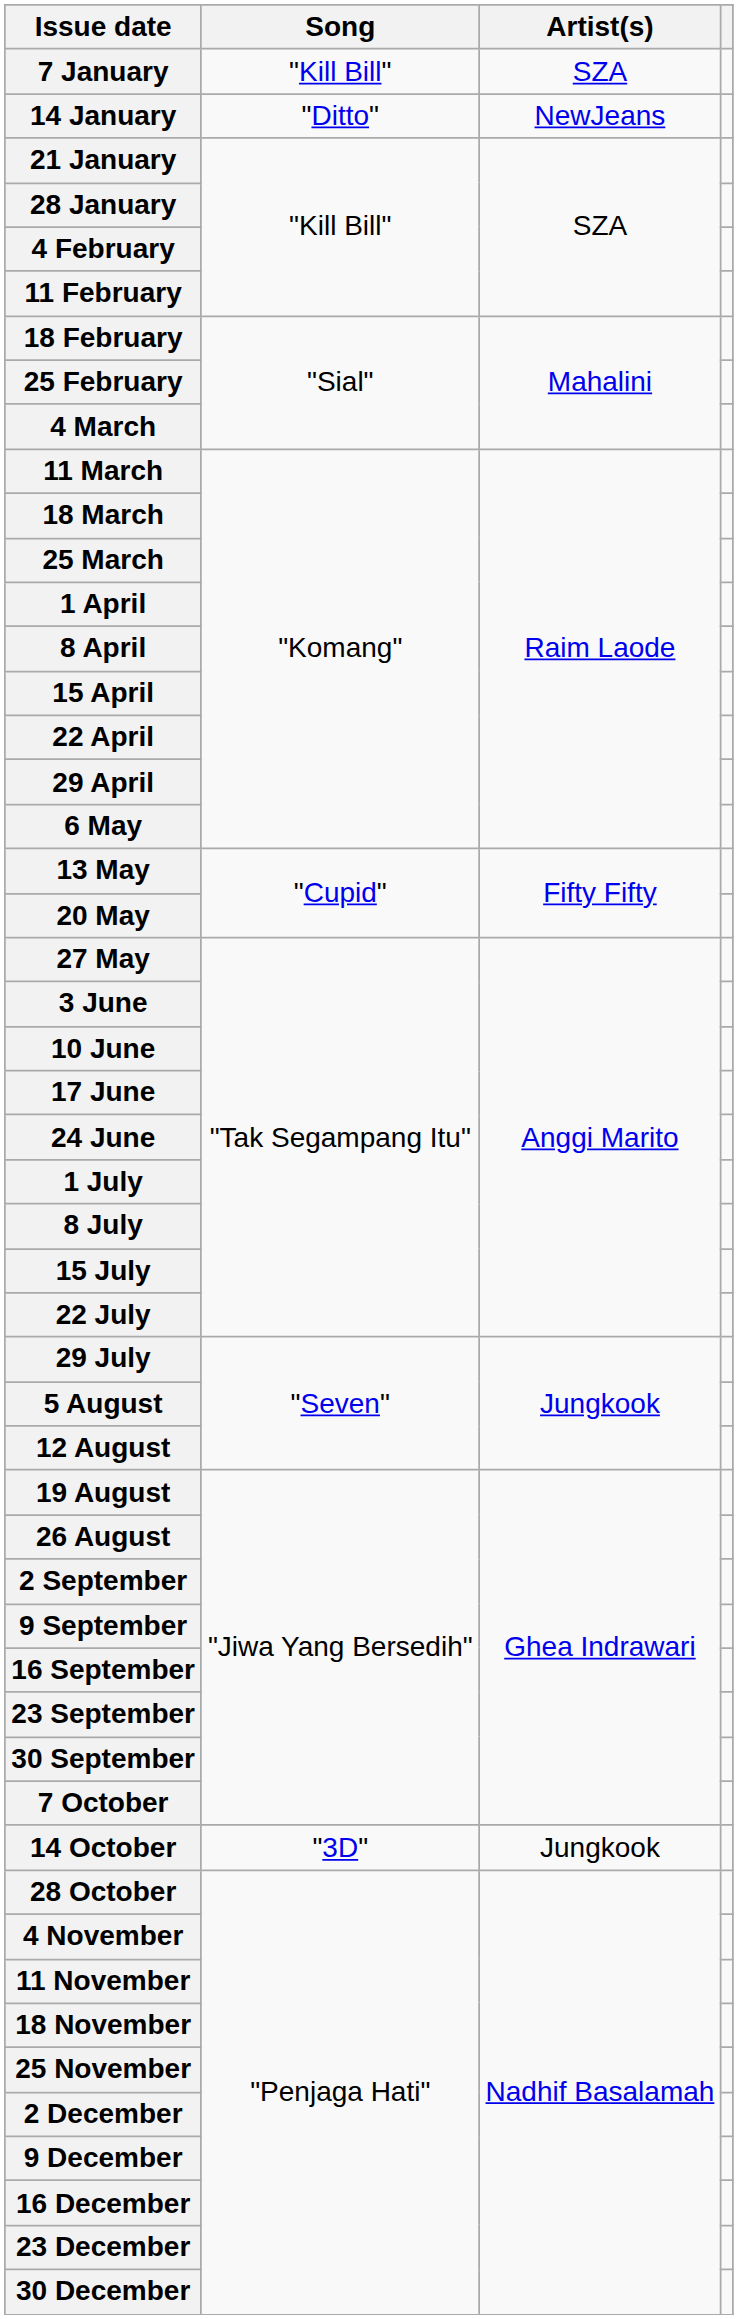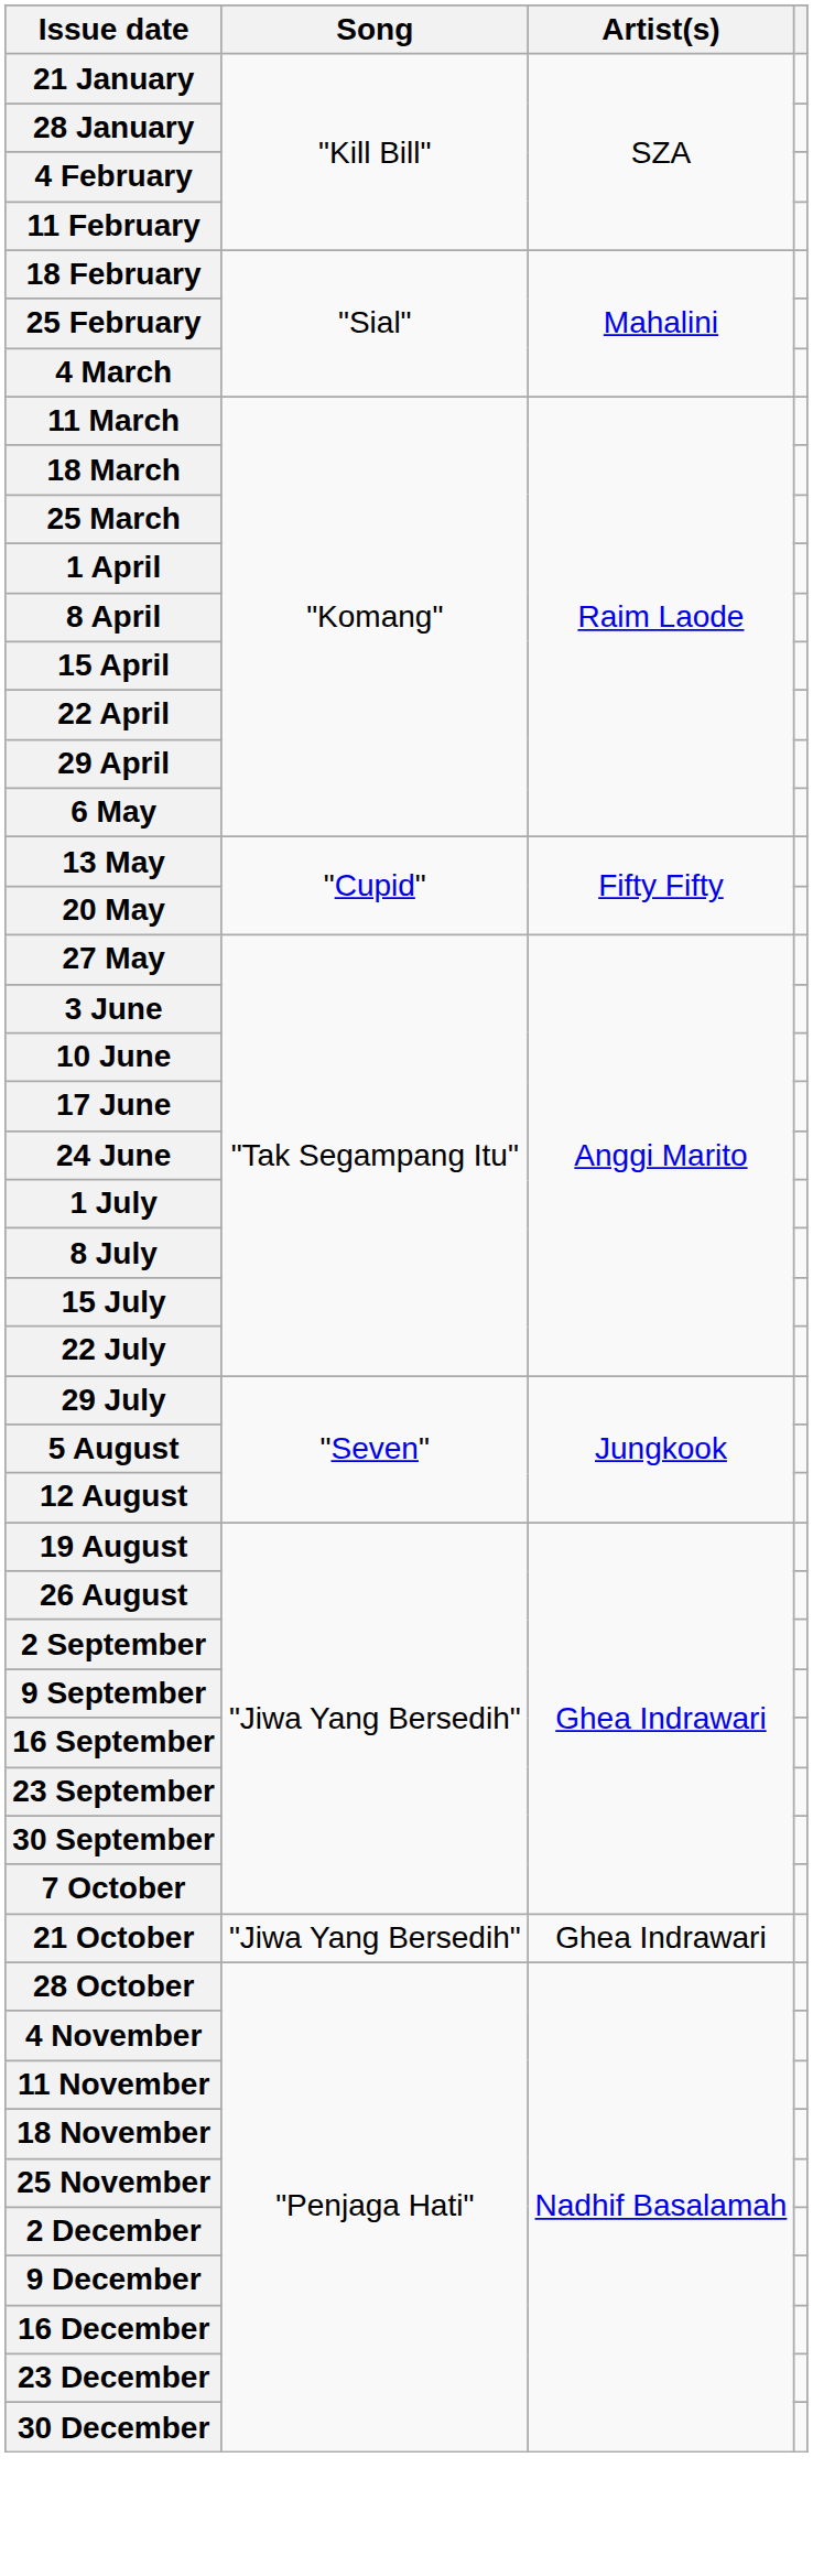- row: 7 January | "Kill Bill" | SZA
- row: 14 January | "Ditto" | NewJeans
- row: 14 October | "3D" | Jungkook
+ row: 21 October | "Jiwa Yang Bersedih" | Ghea Indrawari
